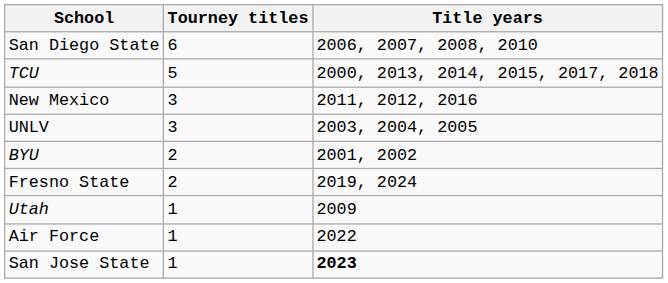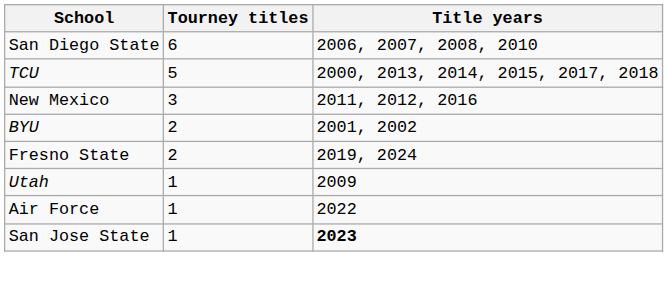- row: UNLV | 3 | 2003, 2004, 2005
